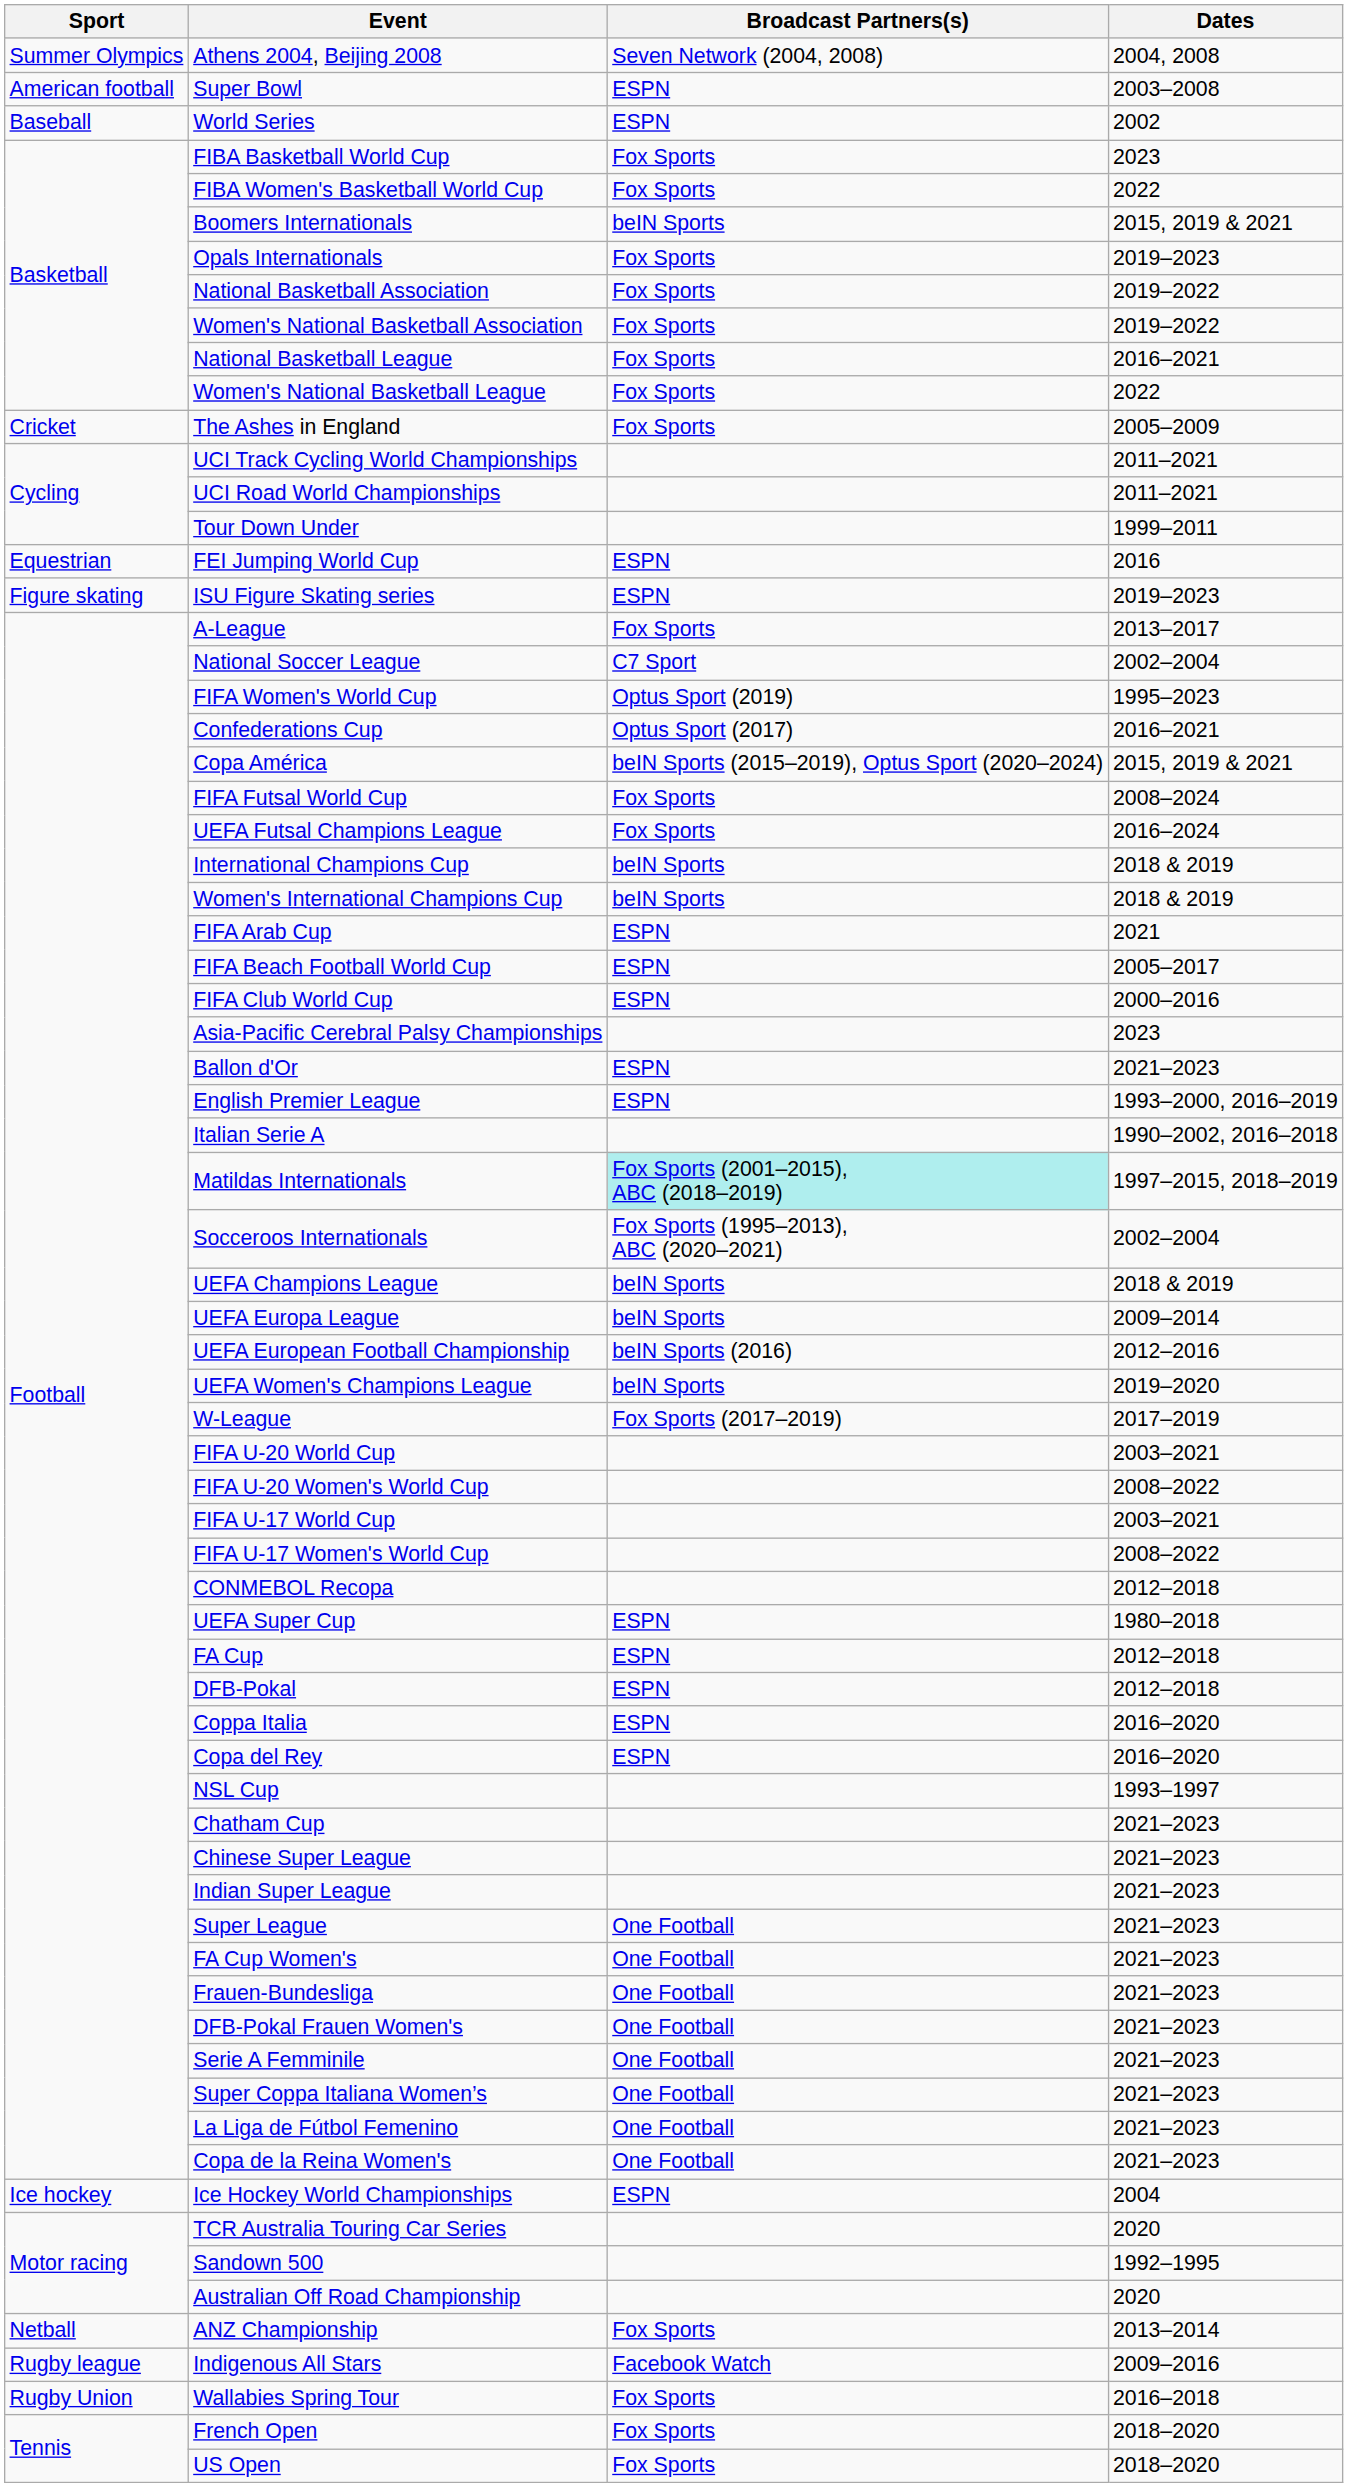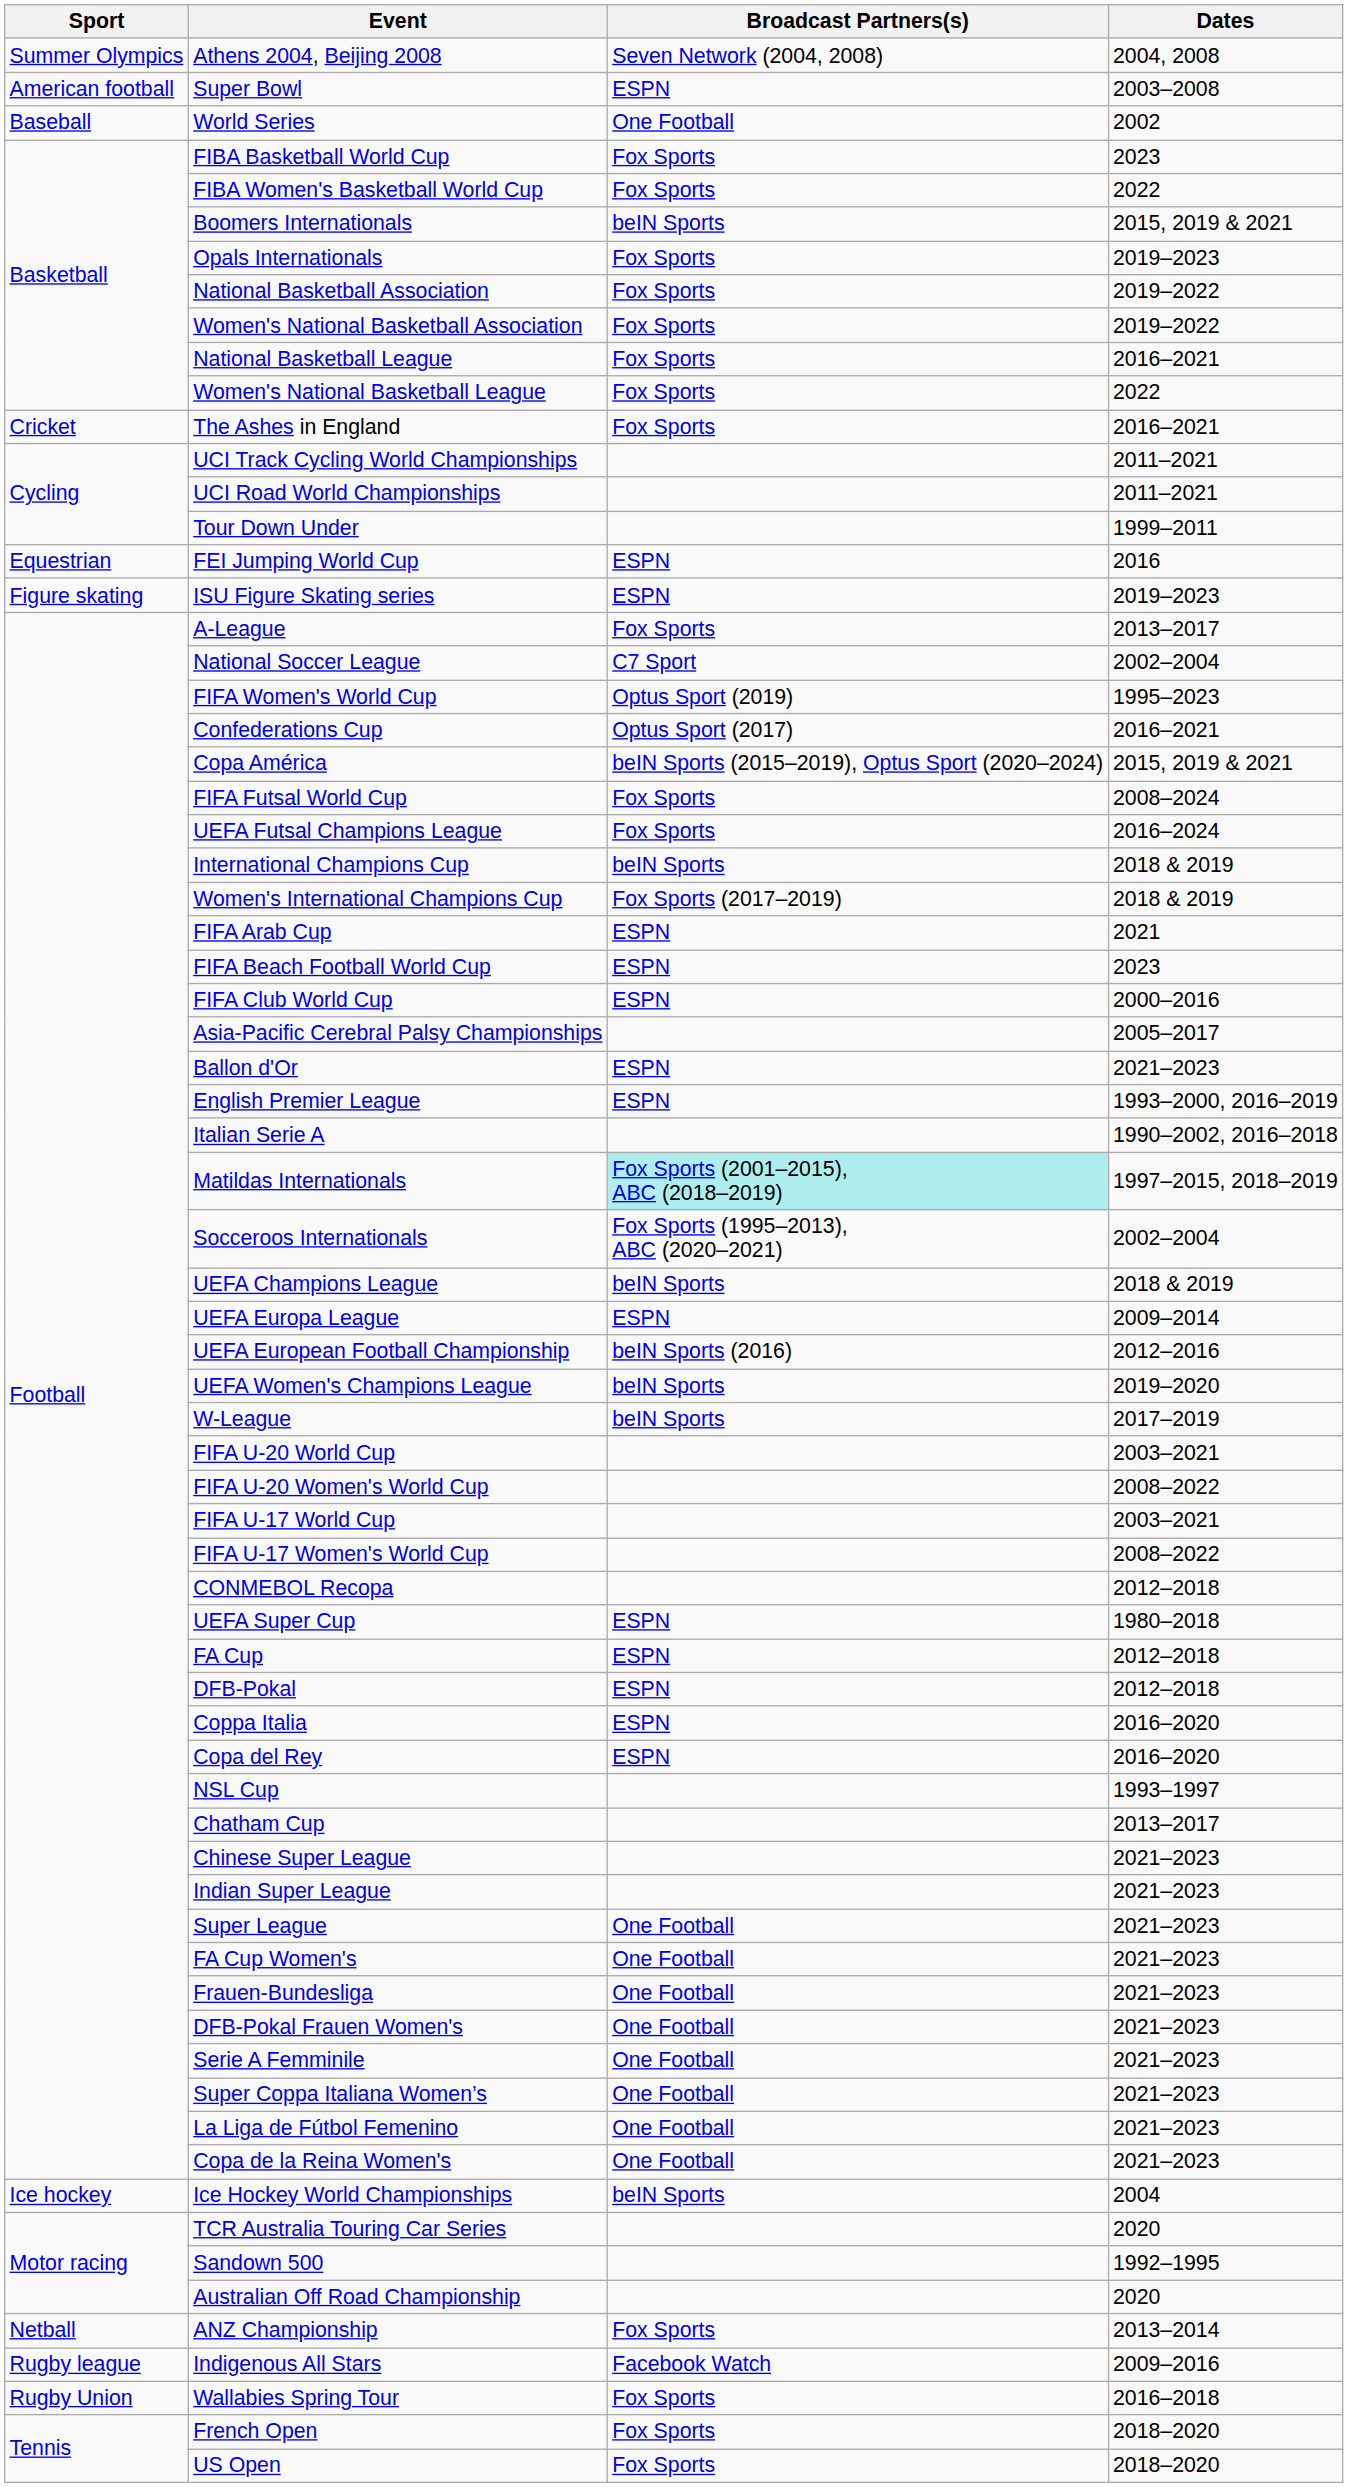World Series | Broadcast Partners(s): ESPN -> One Football
The Ashes in England | Dates: 2005–2009 -> 2016–2021
Women's International Champions Cup | Broadcast Partners(s): beIN Sports -> Fox Sports (2017–2019)
FIFA Beach Football World Cup | Dates: 2005–2017 -> 2023
Asia-Pacific Cerebral Palsy Championships | Dates: 2023 -> 2005–2017
UEFA Europa League | Broadcast Partners(s): beIN Sports -> ESPN
W-League | Broadcast Partners(s): Fox Sports (2017–2019) -> beIN Sports
Chatham Cup | Dates: 2021–2023 -> 2013–2017
Ice Hockey World Championships | Broadcast Partners(s): ESPN -> beIN Sports
